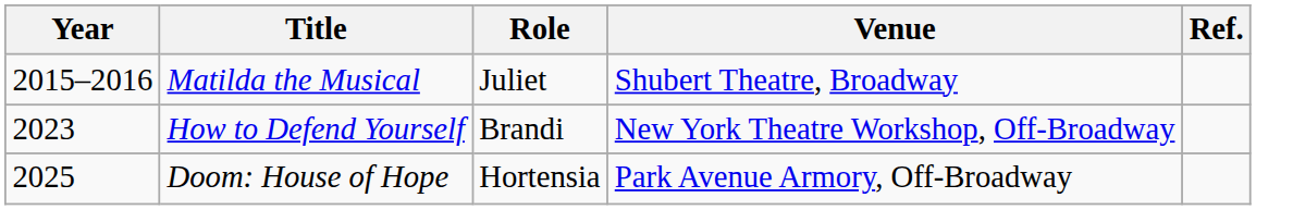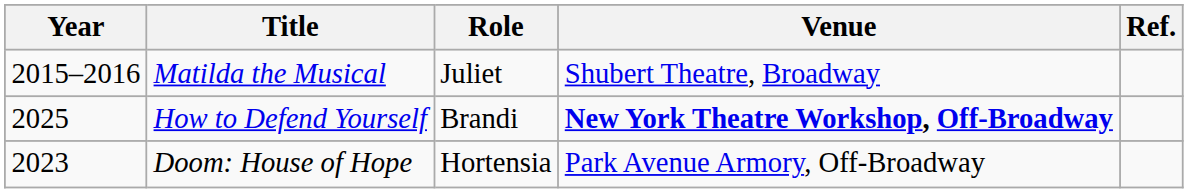How to Defend Yourself | Year: 2023 -> 2025
How to Defend Yourself | Venue: normal -> bold
Doom: House of Hope | Year: 2025 -> 2023
